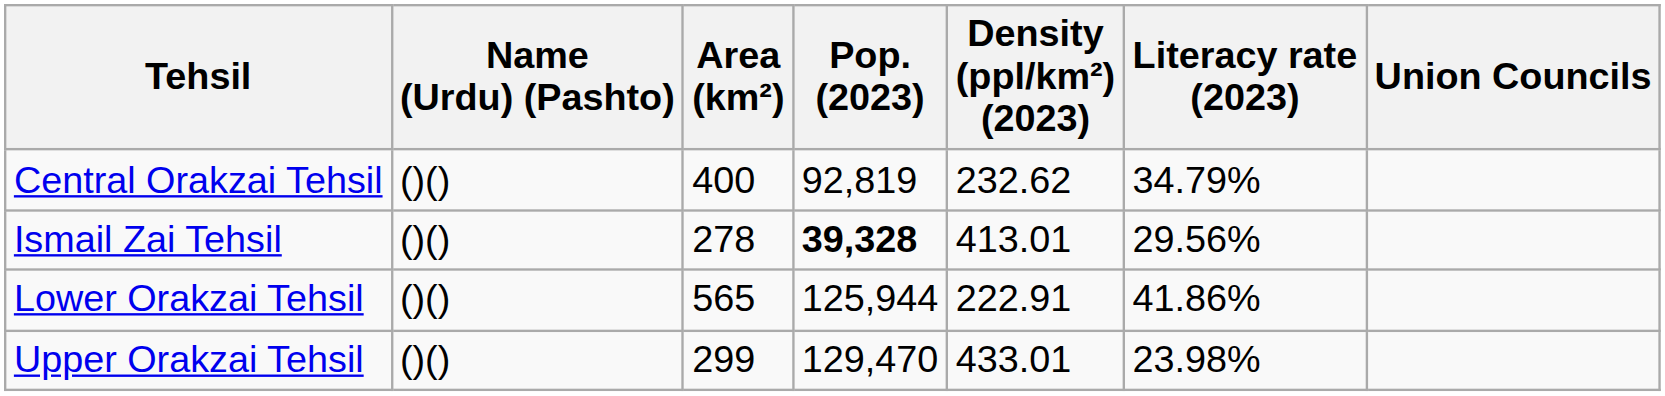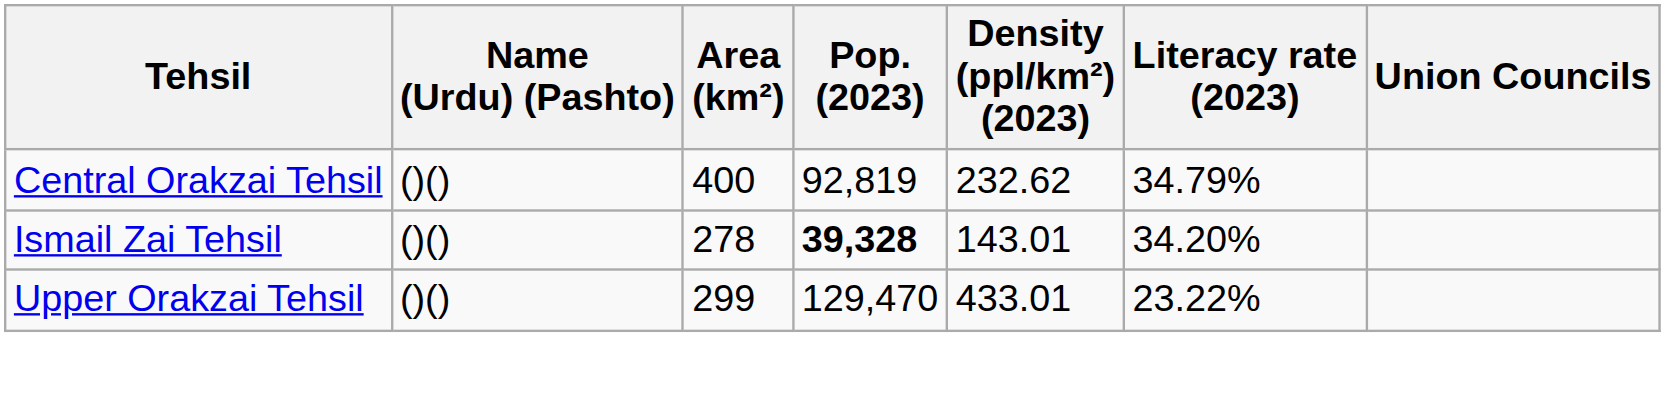Ismail Zai Tehsil | Density (ppl/km²) (2023): 413.01 -> 143.01
Ismail Zai Tehsil | Literacy rate (2023): 29.56% -> 34.20%
- row: Lower Orakzai Tehsil | ()() | 565 | 125,944 | 222.91 | 41.86%
Upper Orakzai Tehsil | Literacy rate (2023): 23.98% -> 23.22%
